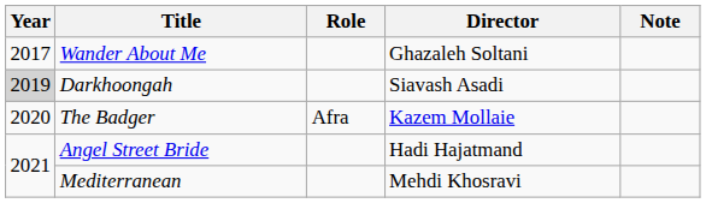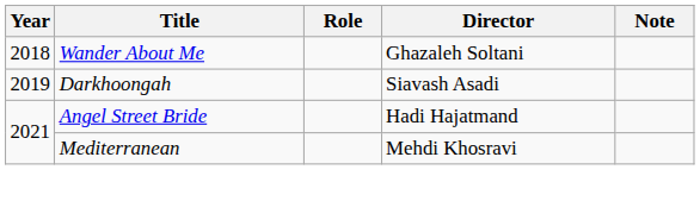Wander About Me | Year: 2017 -> 2018
Darkhoongah | Year: lightgrey background -> no background
- row: 2020 | The Badger | Afra | Kazem Mollaie
